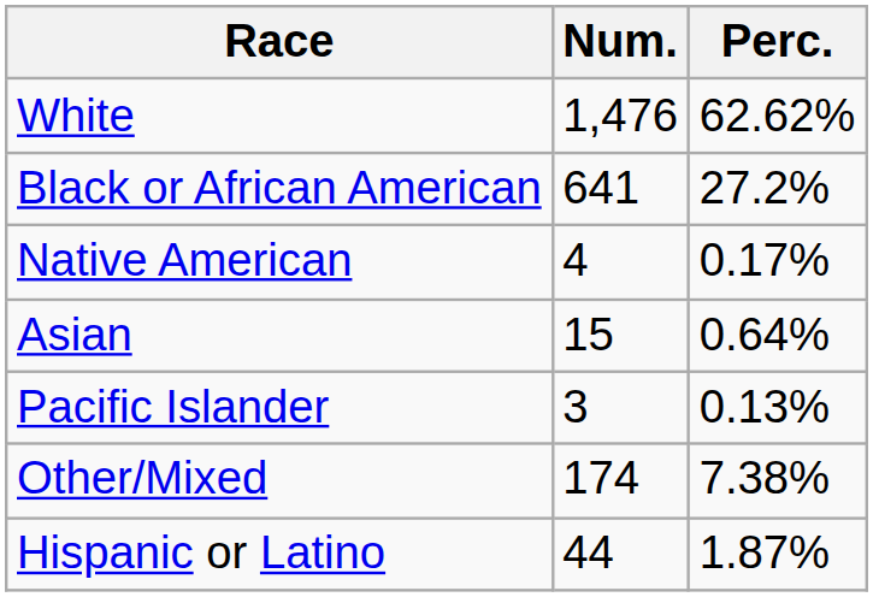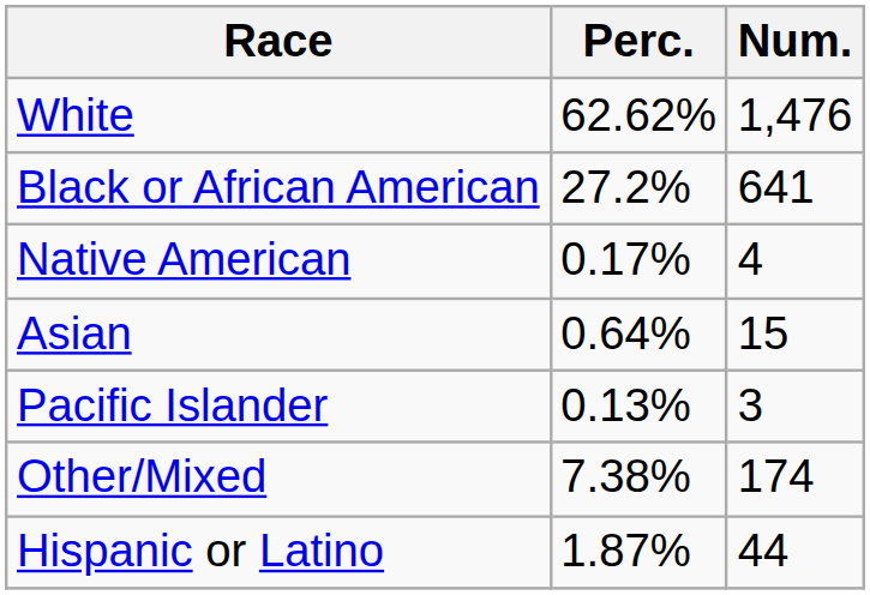columns swapped: Num. <-> Perc.
